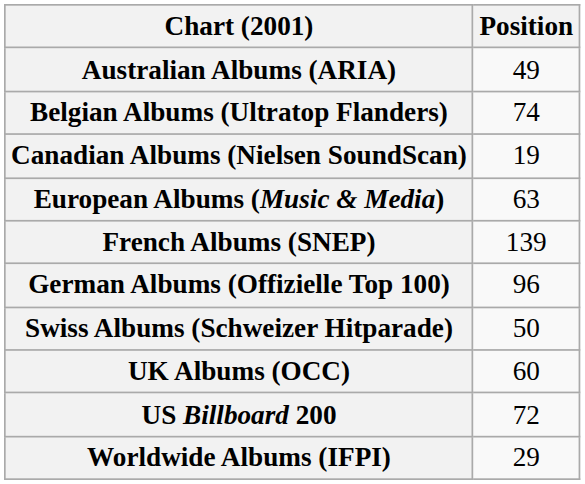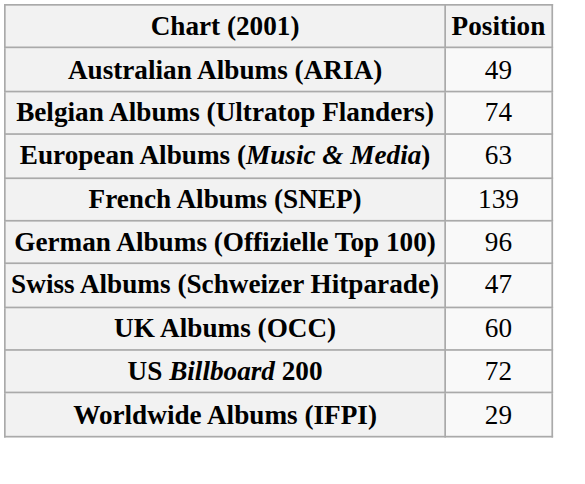- row: Canadian Albums (Nielsen SoundScan) | 19
Swiss Albums (Schweizer Hitparade) | Position: 50 -> 47
